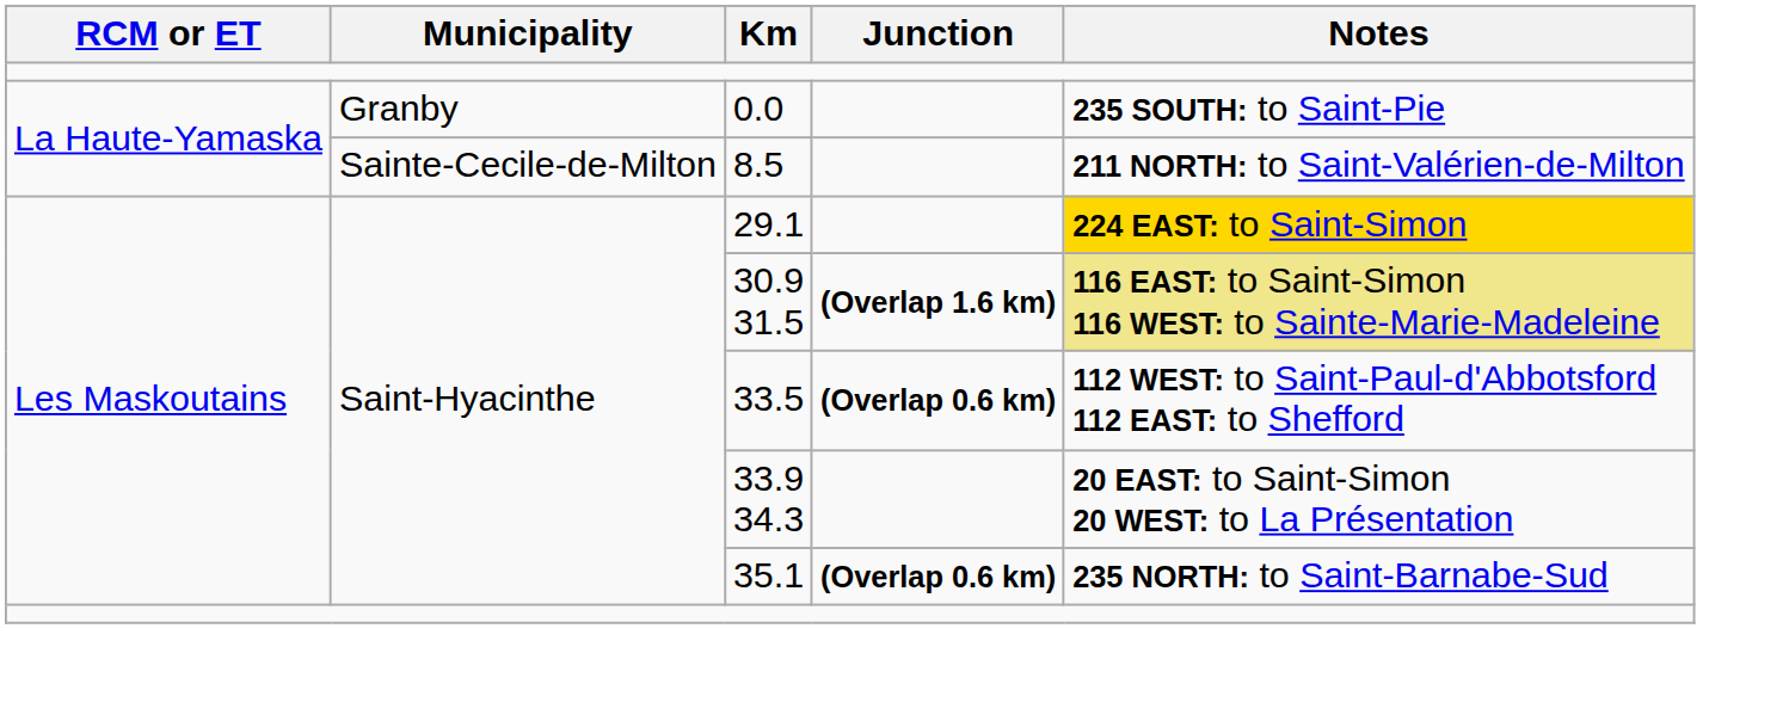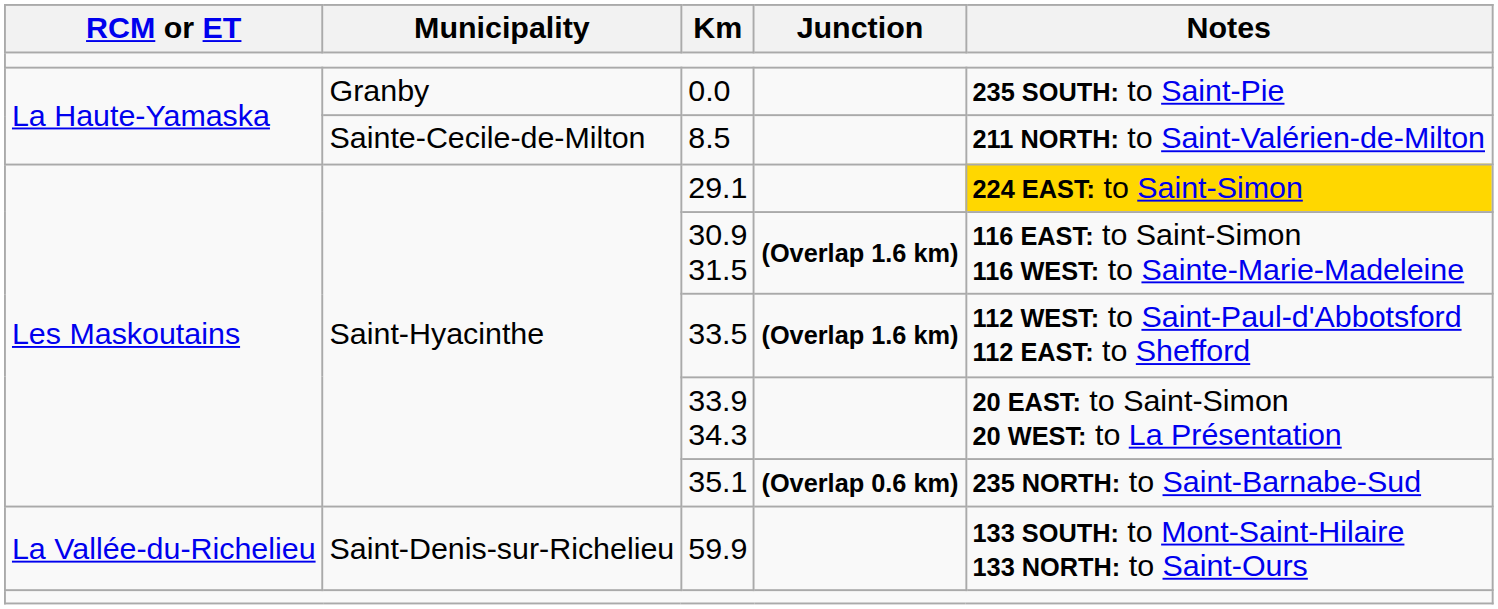30.9 31.5 | Notes: khaki background -> no background
33.5 | Junction: (Overlap 0.6 km) -> (Overlap 1.6 km)
+ row: La Vallée-du-Richelieu | Saint-Denis-sur-Richelieu | 59.9 | 133 SOUTH: to Mont-Saint-Hilaire 133 NORTH: to Saint-Ours
